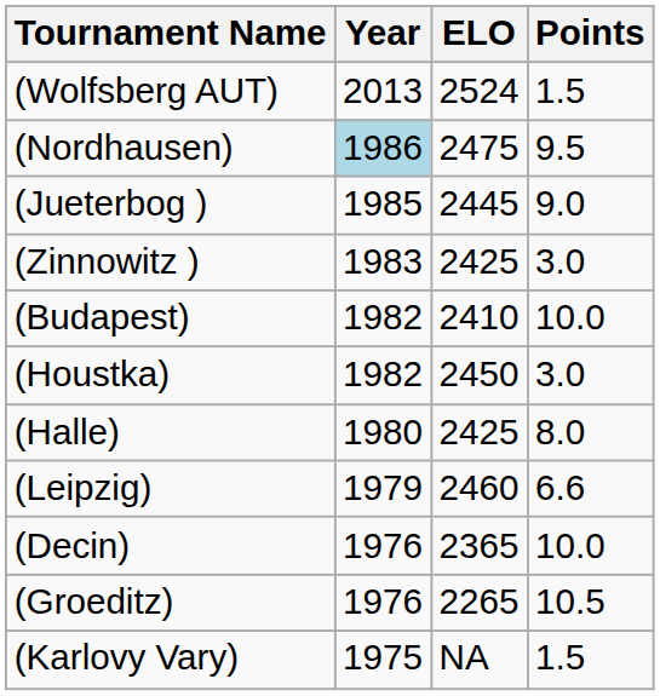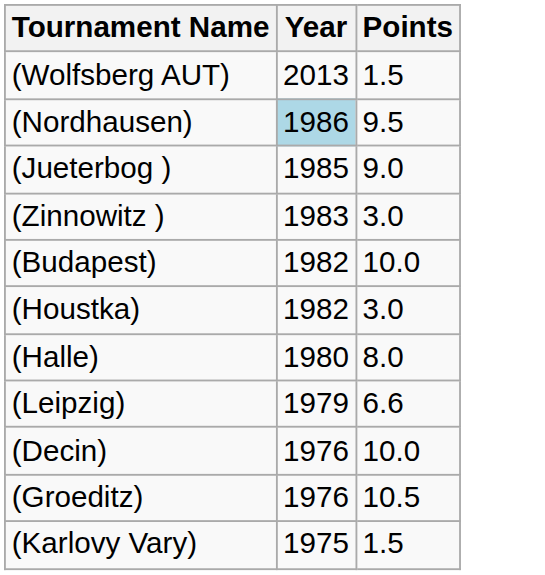- column: ELO | 2524 | 2475 | 2445 | 2425 | 2410 | 2450 | 2425 | 2460 | 2365 | 2265 | NA
